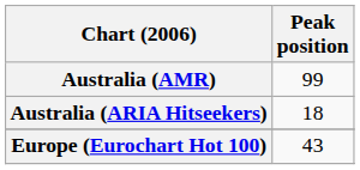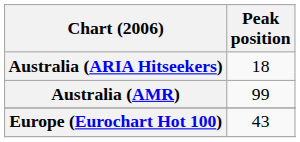rows swapped: Australia (AMR) <-> Australia (ARIA Hitseekers)
